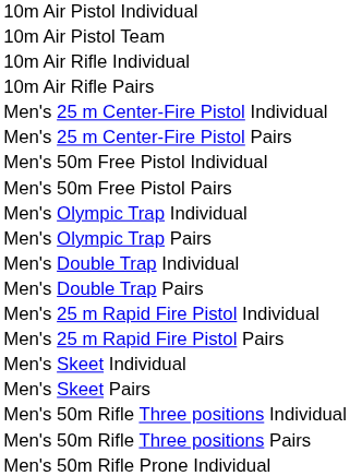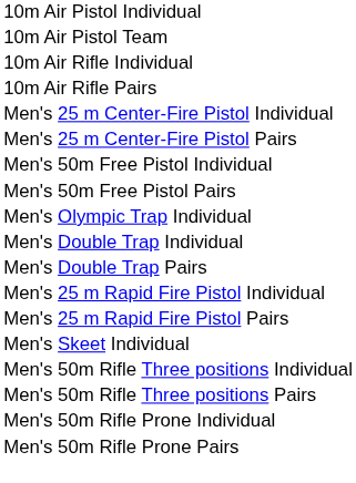- row: Men's Olympic Trap Pairs
- row: Men's Skeet Pairs
+ row: Men's 50m Rifle Prone Pairs
